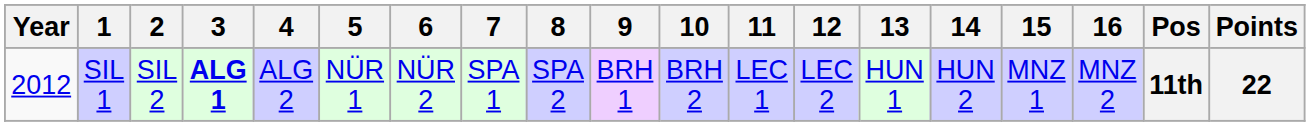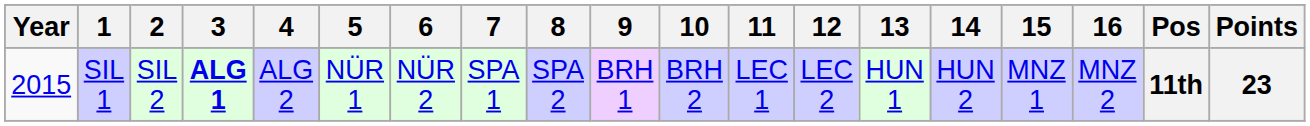SIL 1 | Year: 2012 -> 2015
SIL 1 | Points: 22 -> 23
